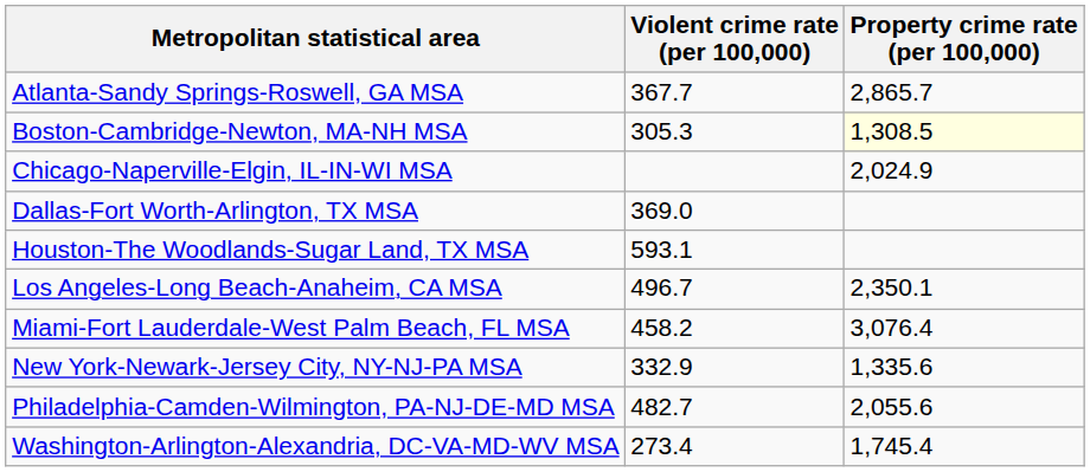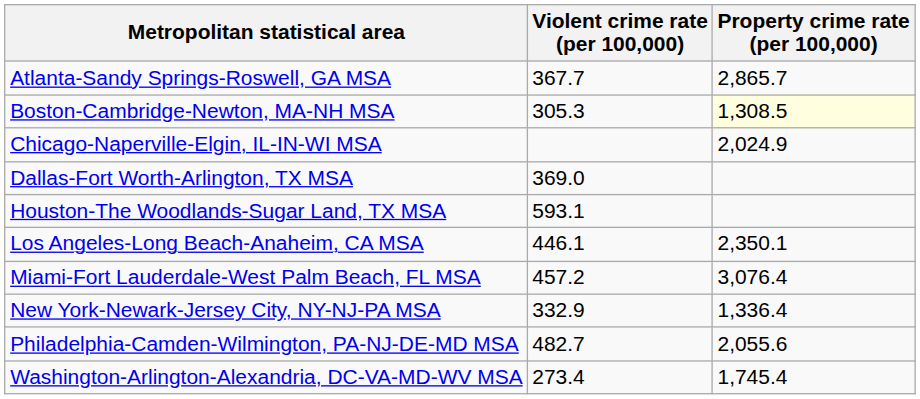Los Angeles-Long Beach-Anaheim, CA MSA | Violent crime rate (per 100,000): 496.7 -> 446.1
Miami-Fort Lauderdale-West Palm Beach, FL MSA | Violent crime rate (per 100,000): 458.2 -> 457.2
New York-Newark-Jersey City, NY-NJ-PA MSA | Property crime rate (per 100,000): 1,335.6 -> 1,336.4
